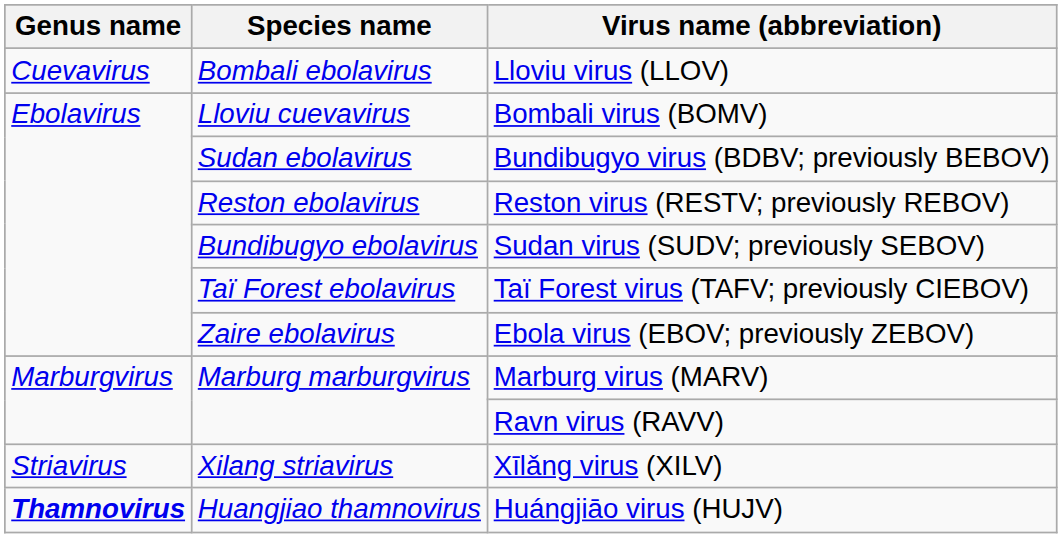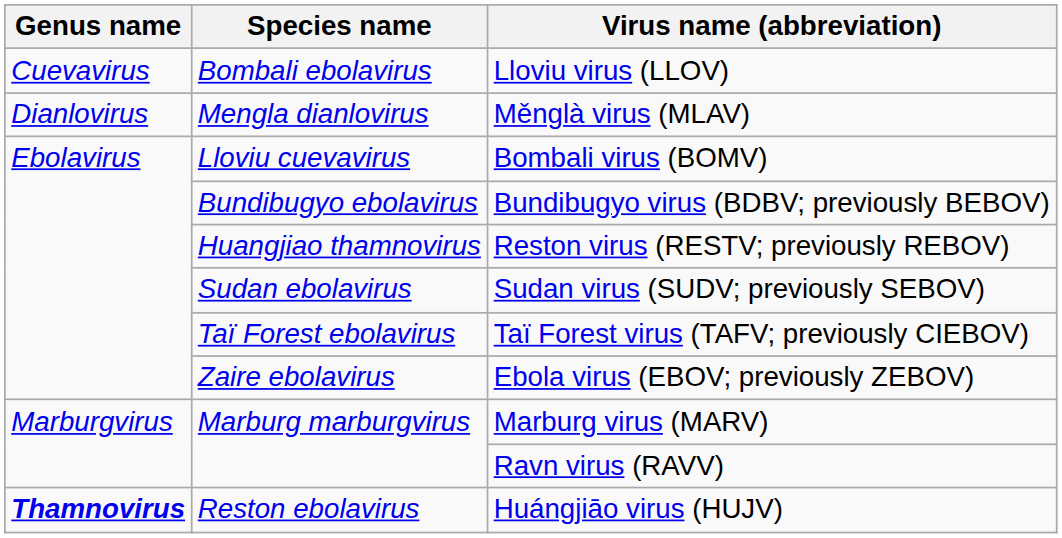+ row: Dianlovirus | Mengla dianlovirus | Měnglà virus (MLAV)
Bundibugyo virus (BDBV; previously BEBOV) | Species name: Sudan ebolavirus -> Bundibugyo ebolavirus
Reston virus (RESTV; previously REBOV) | Species name: Reston ebolavirus -> Huangjiao thamnovirus
Sudan virus (SUDV; previously SEBOV) | Species name: Bundibugyo ebolavirus -> Sudan ebolavirus
- row: Striavirus | Xilang striavirus | Xīlǎng virus (XILV)
Huángjiāo virus (HUJV) | Species name: Huangjiao thamnovirus -> Reston ebolavirus
